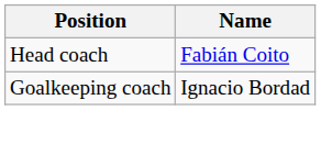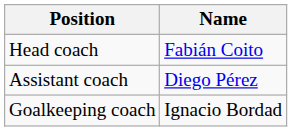+ row: Assistant coach | Diego Pérez
